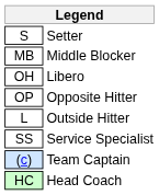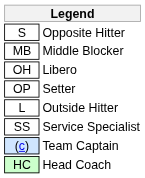S | column 2: Setter -> Opposite Hitter
OP | column 2: Opposite Hitter -> Setter
